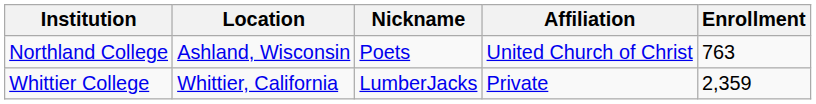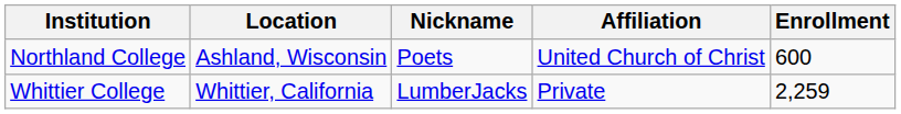Northland College | Enrollment: 763 -> 600
Whittier College | Enrollment: 2,359 -> 2,259
